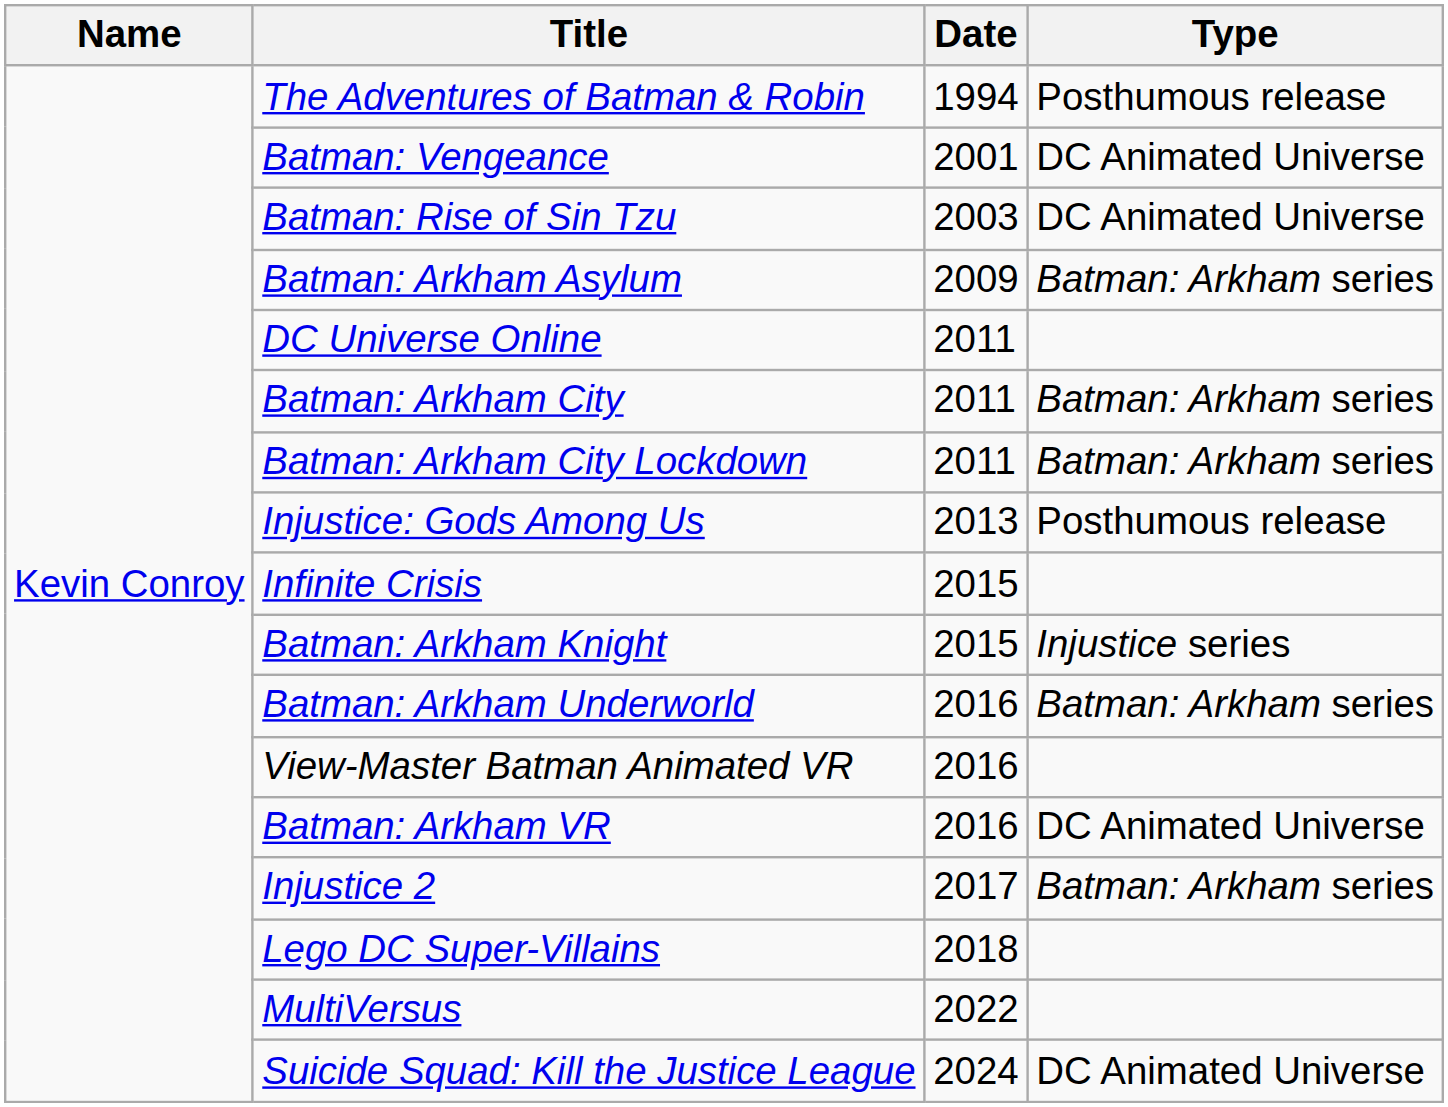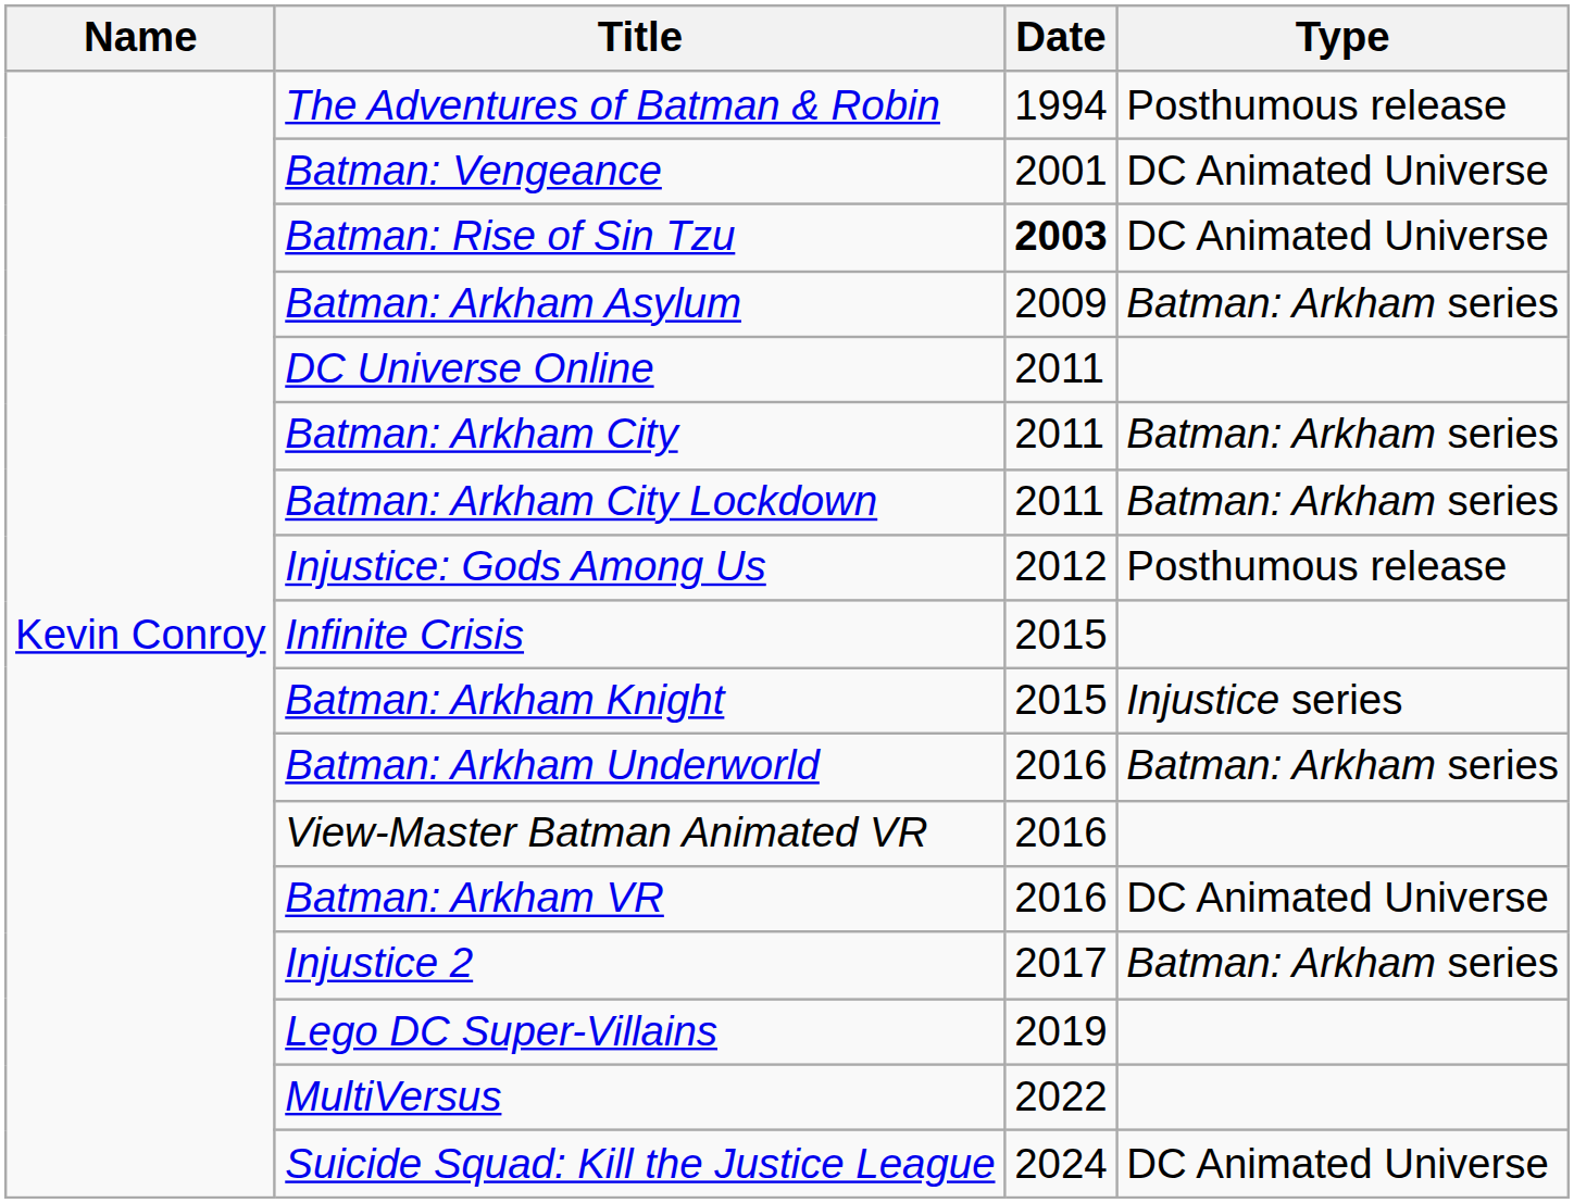Batman: Rise of Sin Tzu | Date: normal -> bold
Injustice: Gods Among Us | Date: 2013 -> 2012
Lego DC Super-Villains | Date: 2018 -> 2019
